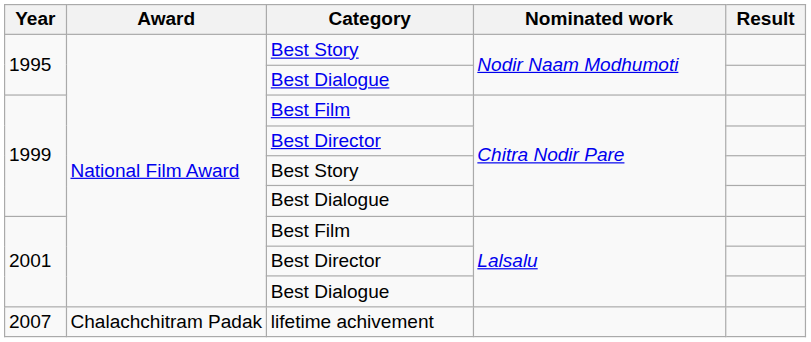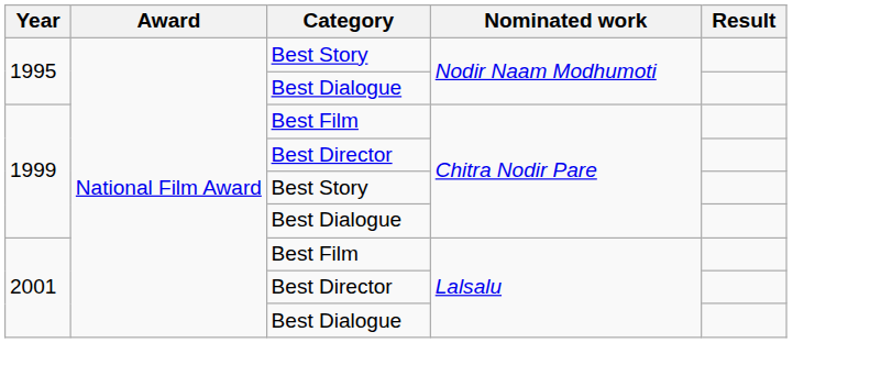- row: 2007 | Chalachchitram Padak | lifetime achivement
